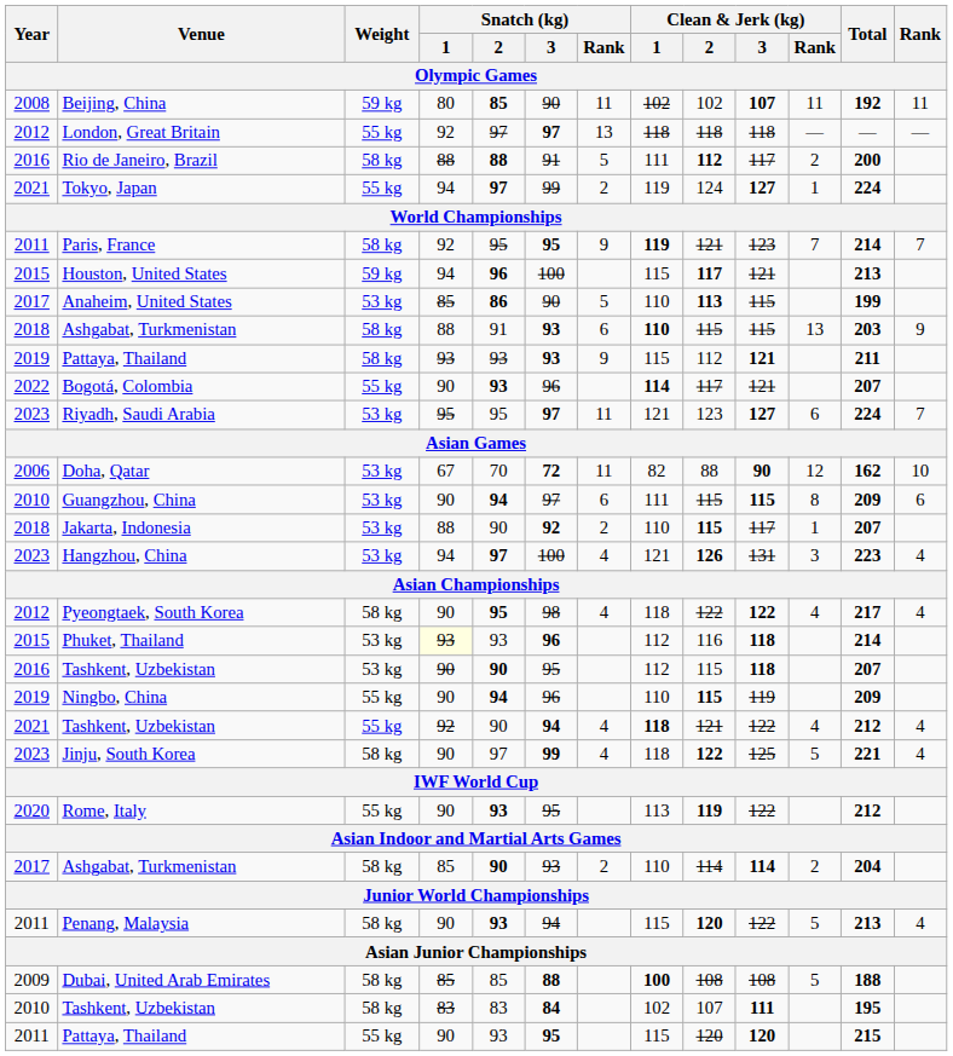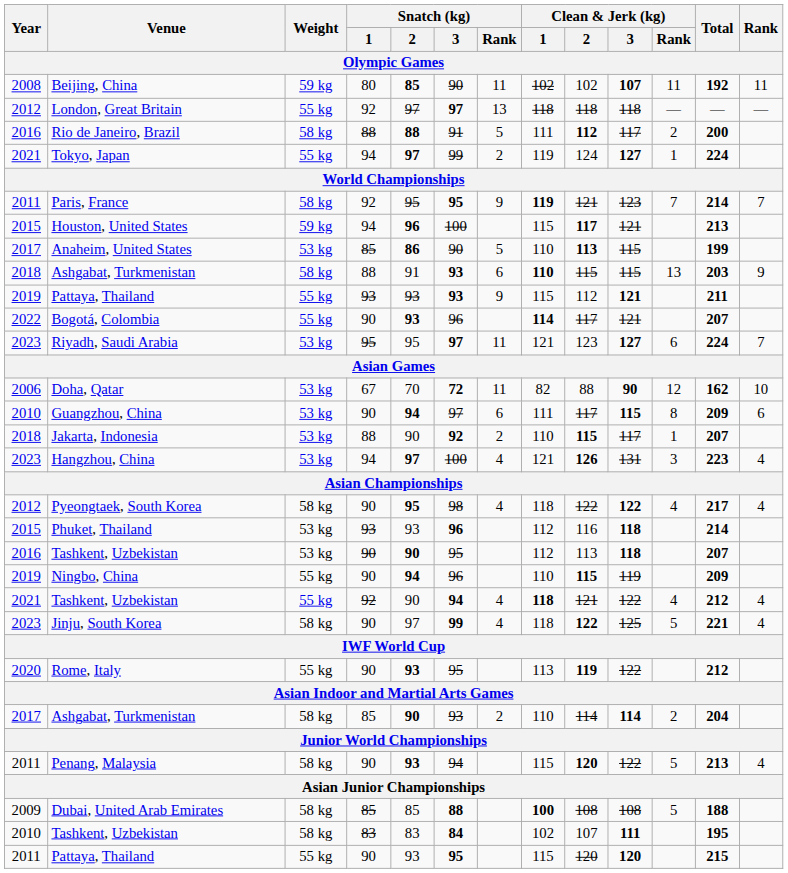2019 / Pattaya, Thailand | Weight: 58 kg -> 55 kg
Guangzhou, China | Clean & Jerk (kg) / 2: 115 -> 117
Phuket, Thailand | Snatch (kg) / 1: lightyellow background -> no background
2016 / Tashkent, Uzbekistan | Clean & Jerk (kg) / 2: 115 -> 113
